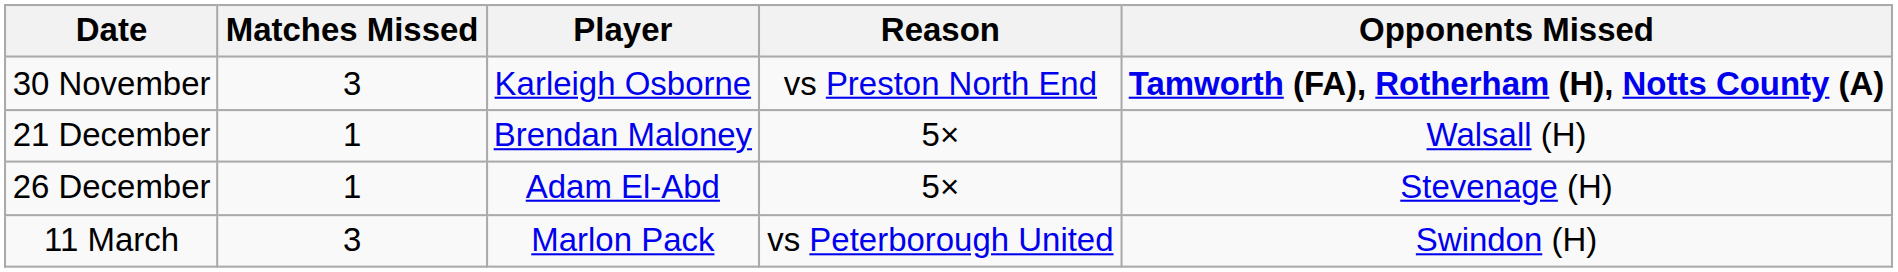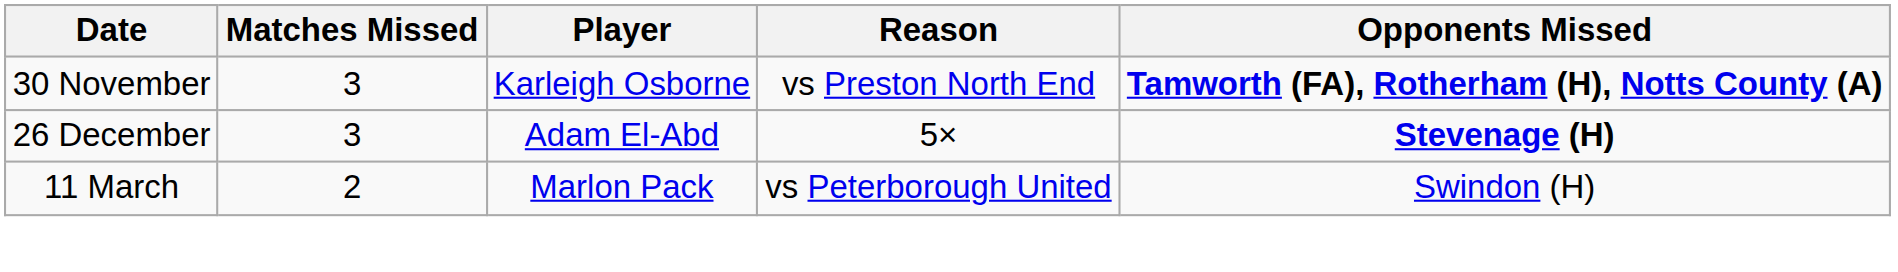- row: 21 December | 1 | Brendan Maloney | 5× | Walsall (H)
26 December | Matches Missed: 1 -> 3
26 December | Opponents Missed: normal -> bold
11 March | Matches Missed: 3 -> 2
